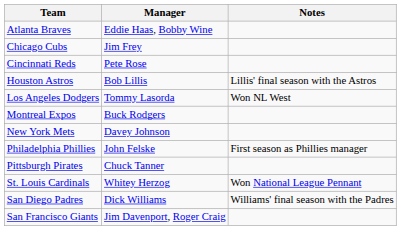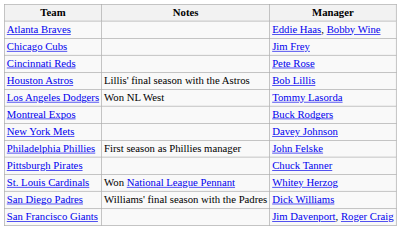columns swapped: Manager <-> Notes
